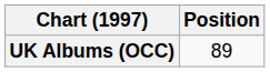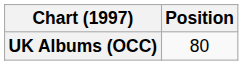UK Albums (OCC) | Position: 89 -> 80
